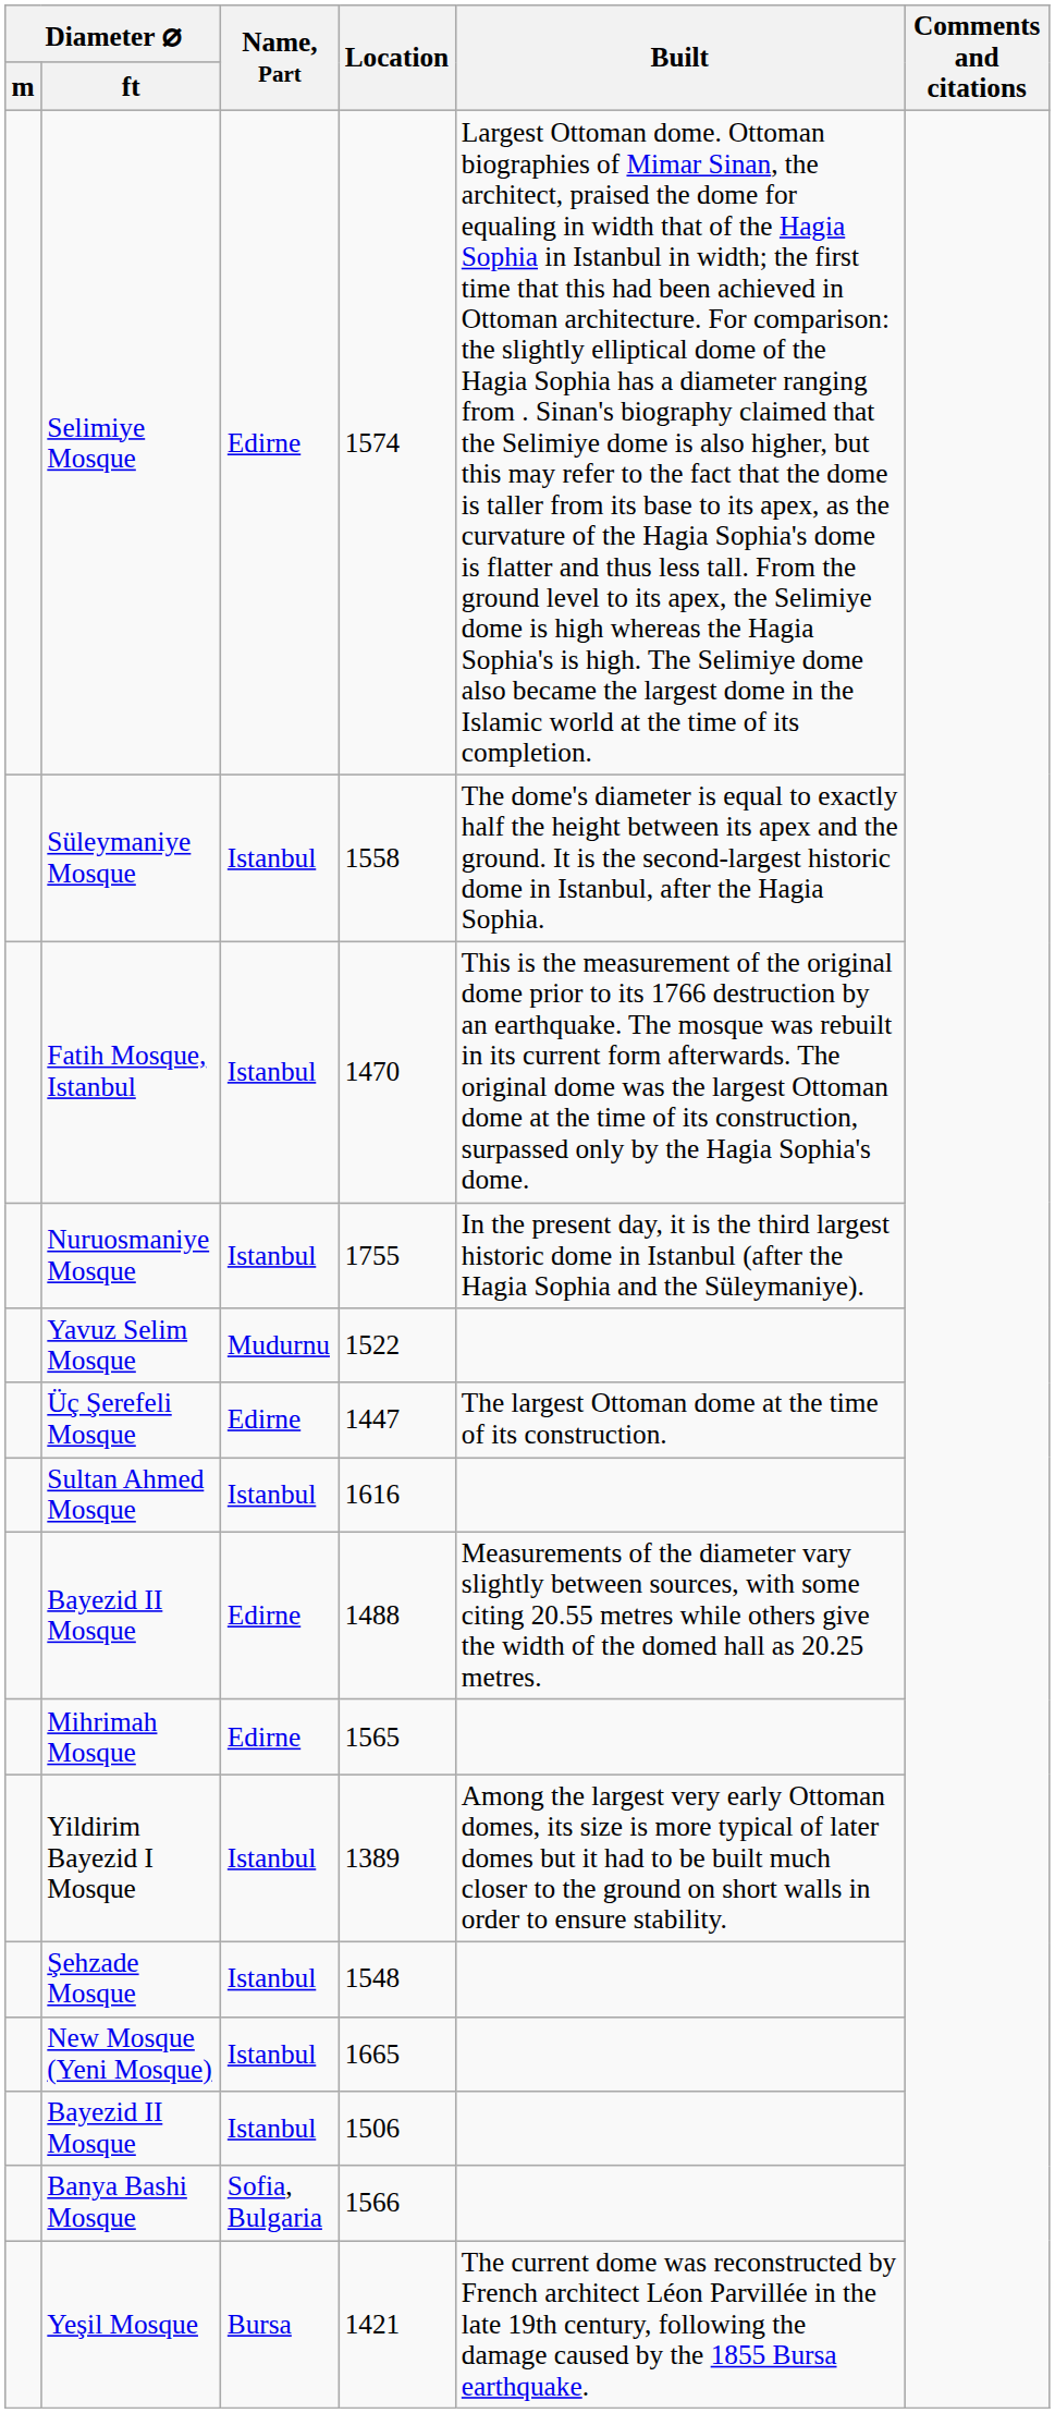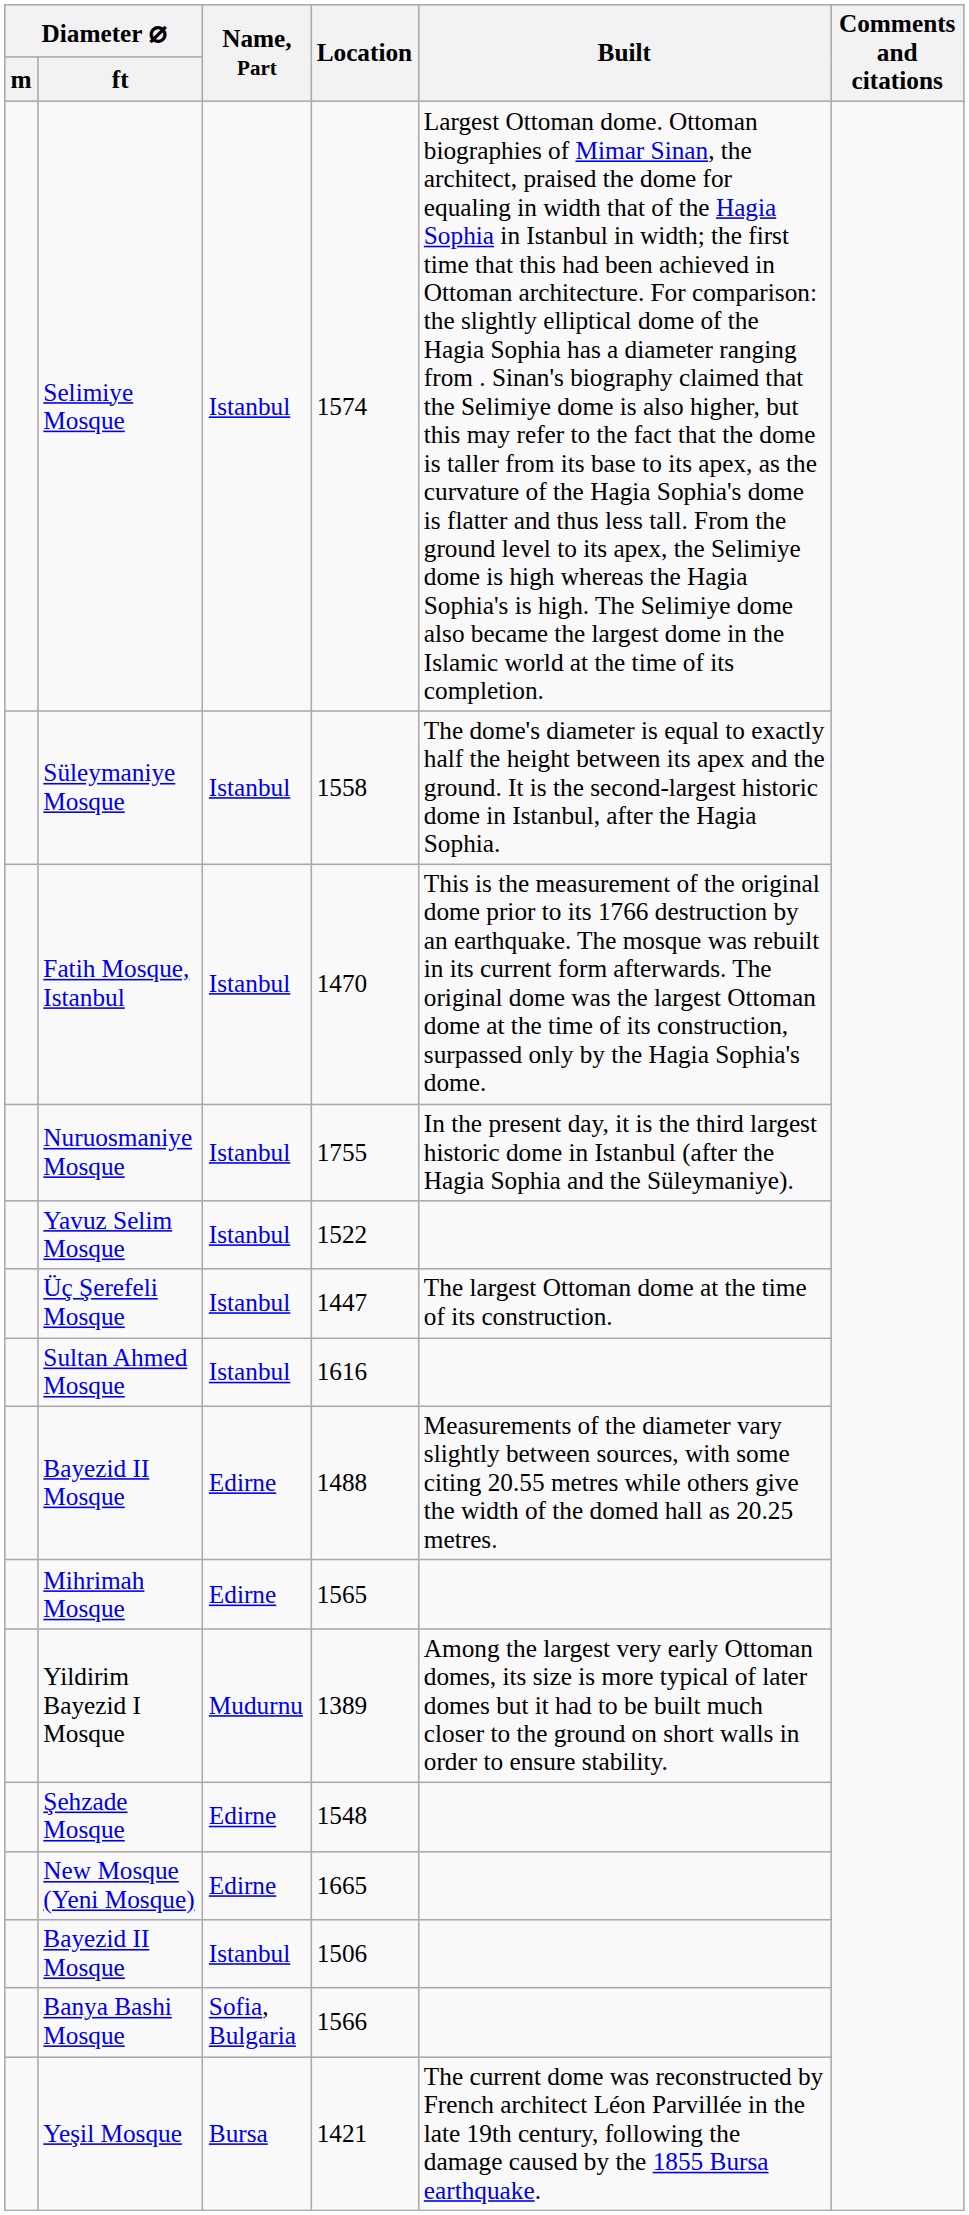Selimiye Mosque | Name, Part: Edirne -> Istanbul
Yavuz Selim Mosque | Name, Part: Mudurnu -> Istanbul
Üç Şerefeli Mosque | Name, Part: Edirne -> Istanbul
Yildirim Bayezid I Mosque | Name, Part: Istanbul -> Mudurnu
Şehzade Mosque | Name, Part: Istanbul -> Edirne
New Mosque (Yeni Mosque) | Name, Part: Istanbul -> Edirne
